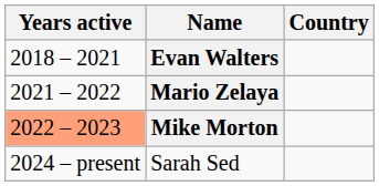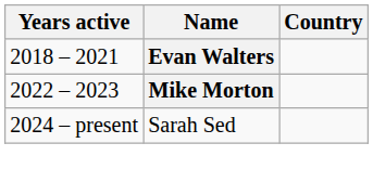- row: 2021 – 2022 | Mario Zelaya
Mike Morton | Years active: lightsalmon background -> no background
